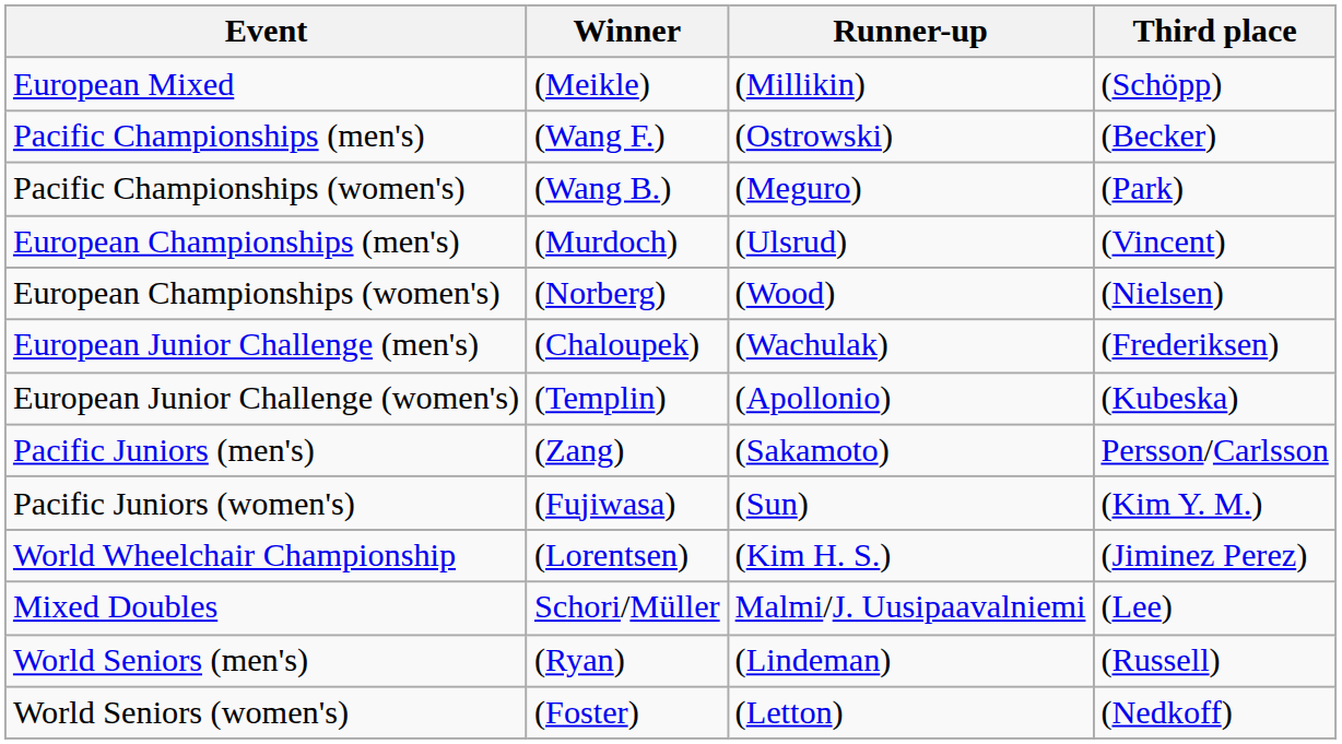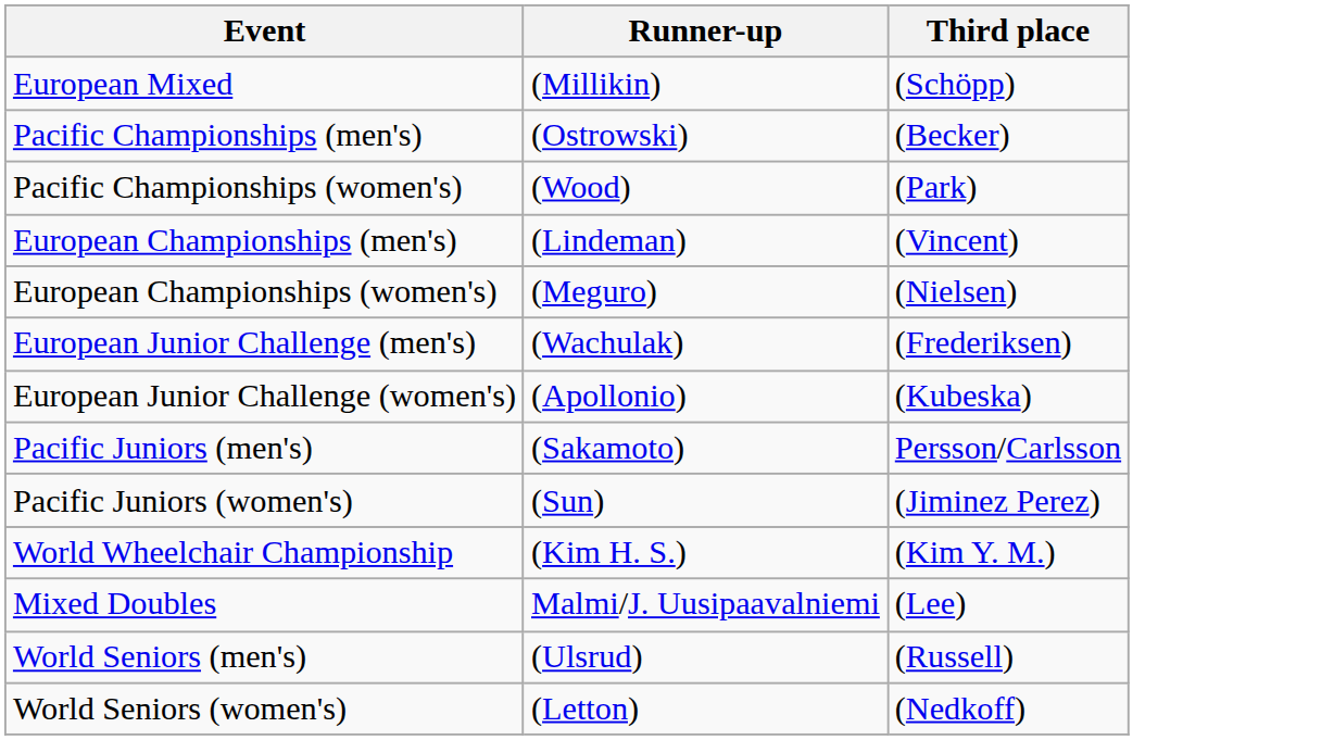- column: Winner | (Meikle) | (Wang F.) | (Wang B.) | (Murdoch) | (Norberg) | (Chaloupek) | (Templin) | (Zang) | (Fujiwasa) | (Lorentsen) | Schori/Müller | (Ryan) | (Foster)
Pacific Championships (women's) | Runner-up: (Meguro) -> (Wood)
European Championships (men's) | Runner-up: (Ulsrud) -> (Lindeman)
European Championships (women's) | Runner-up: (Wood) -> (Meguro)
Pacific Juniors (women's) | Third place: (Kim Y. M.) -> (Jiminez Perez)
World Wheelchair Championship | Third place: (Jiminez Perez) -> (Kim Y. M.)
World Seniors (men's) | Runner-up: (Lindeman) -> (Ulsrud)
